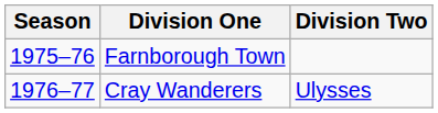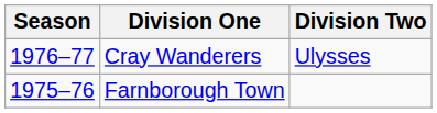rows swapped: Farnborough Town <-> Cray Wanderers
